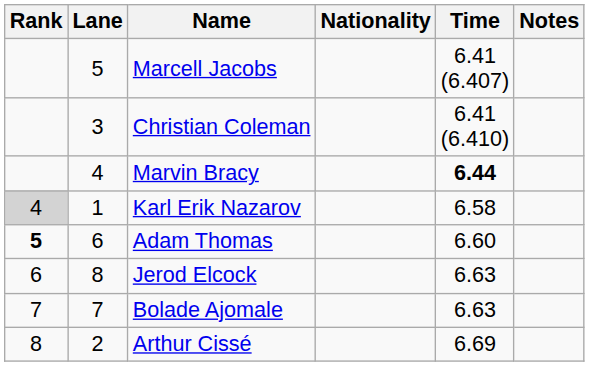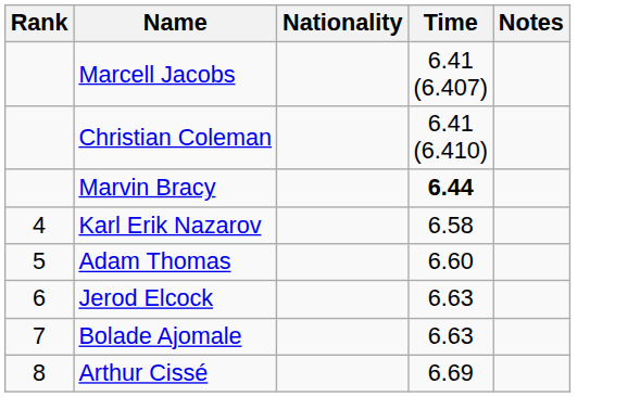- column: Lane | 5 | 3 | 4 | 1 | 6 | 8 | 7 | 2
Karl Erik Nazarov | Rank: lightgrey background -> no background
Adam Thomas | Rank: bold -> normal
